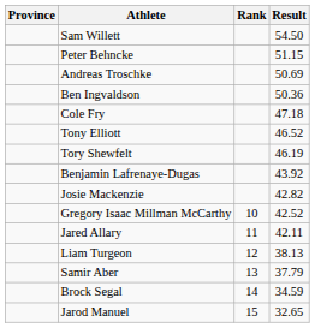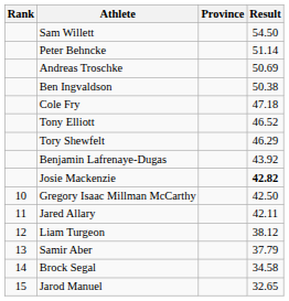columns swapped: Rank <-> Province
Peter Behncke | Result: 51.15 -> 51.14
Ben Ingvaldson | Result: 50.36 -> 50.38
Tory Shewfelt | Result: 46.19 -> 46.29
Josie Mackenzie | Result: normal -> bold
Gregory Isaac Millman McCarthy | Result: 42.52 -> 42.50
Liam Turgeon | Result: 38.13 -> 38.12
Brock Segal | Result: 34.59 -> 34.58
